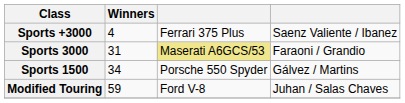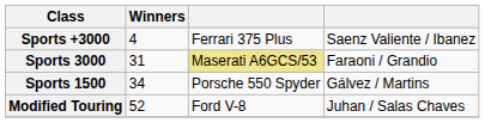Modified Touring | Winners: 59 -> 52
